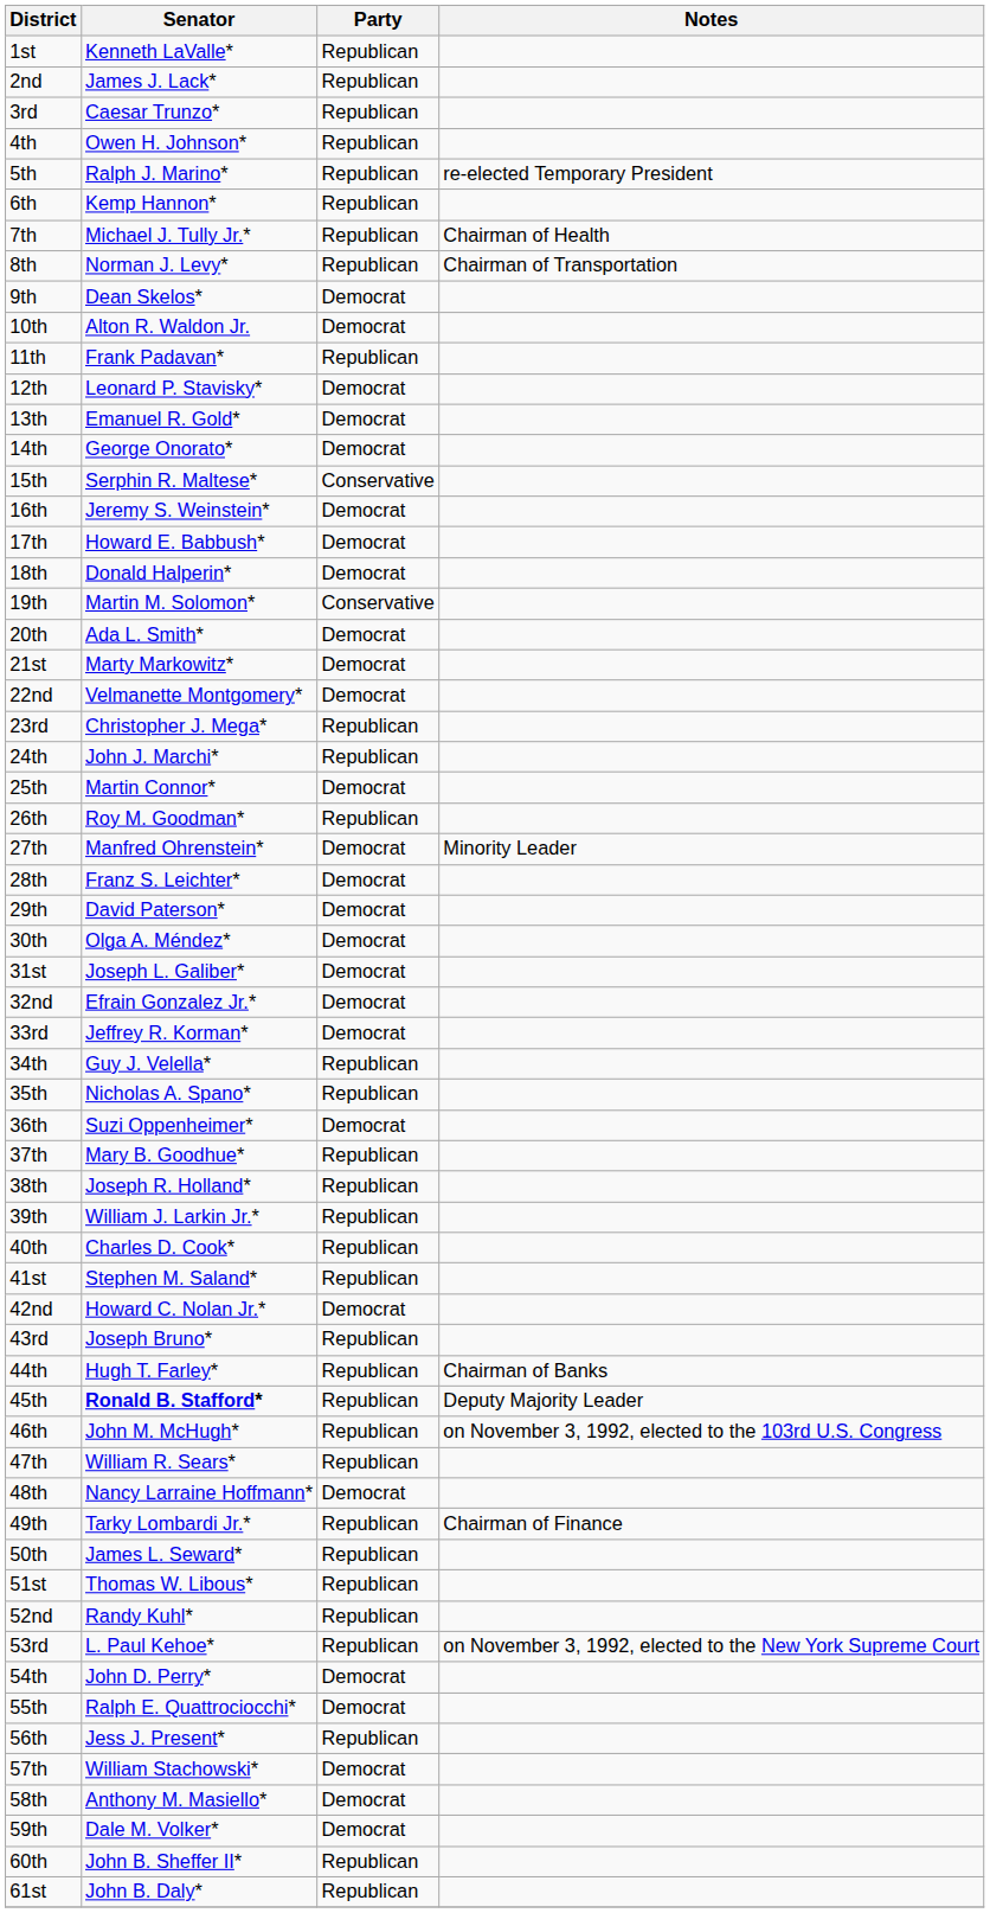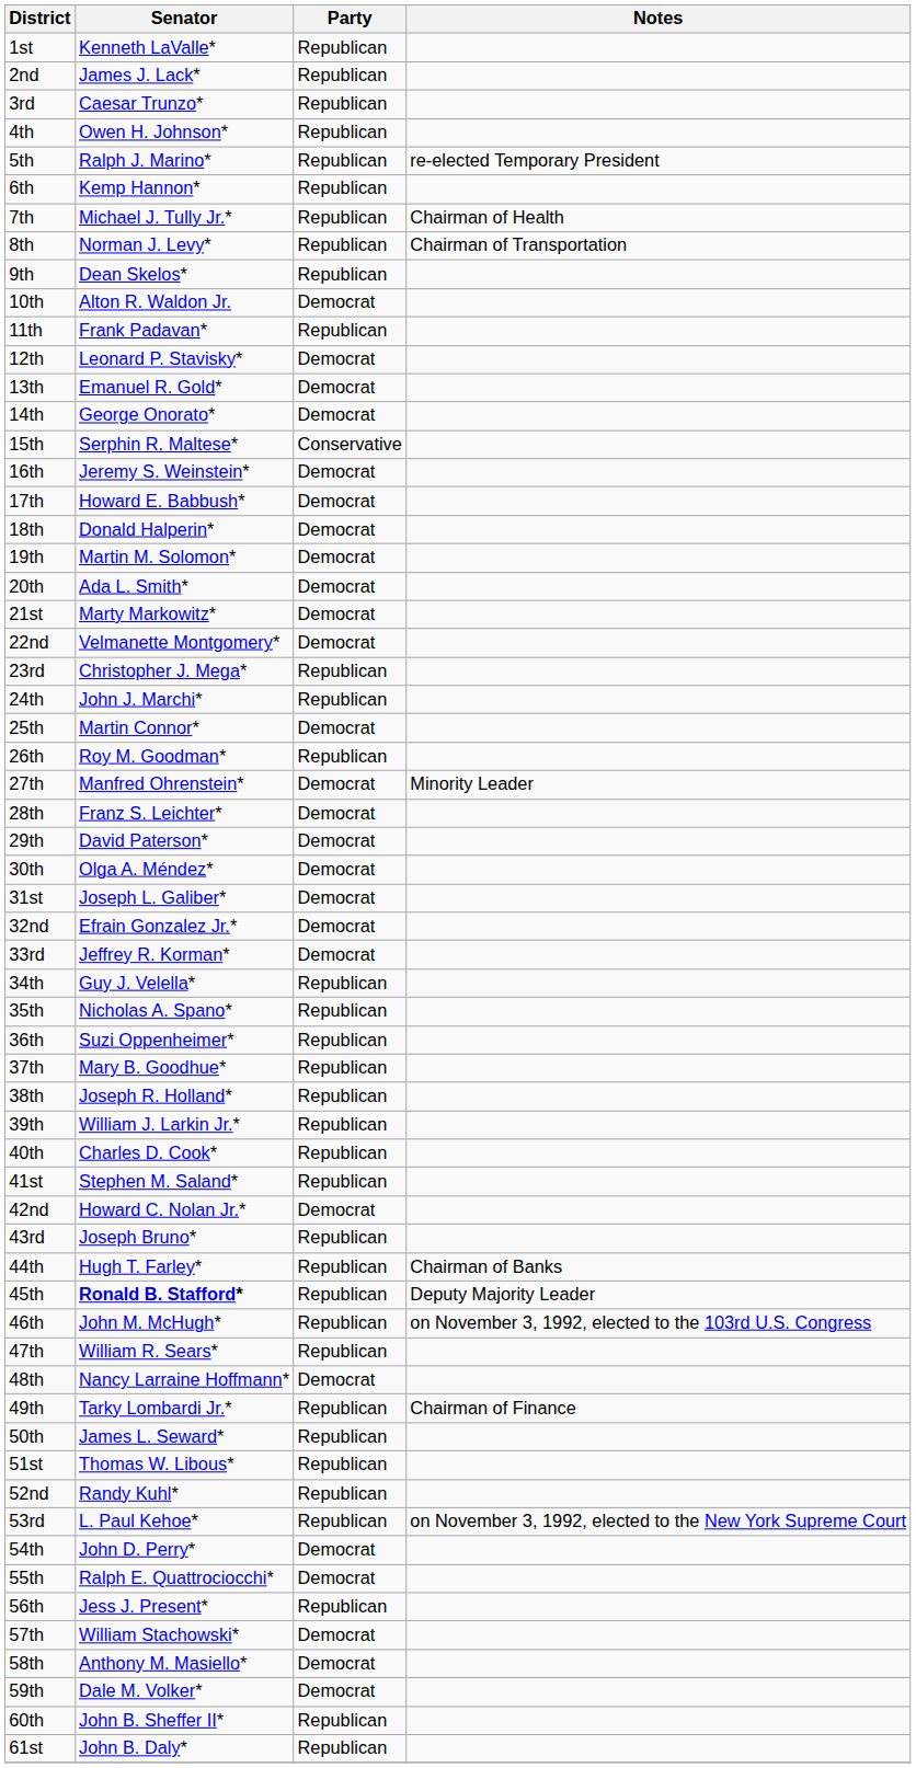9th | Party: Democrat -> Republican
19th | Party: Conservative -> Democrat
36th | Party: Democrat -> Republican
